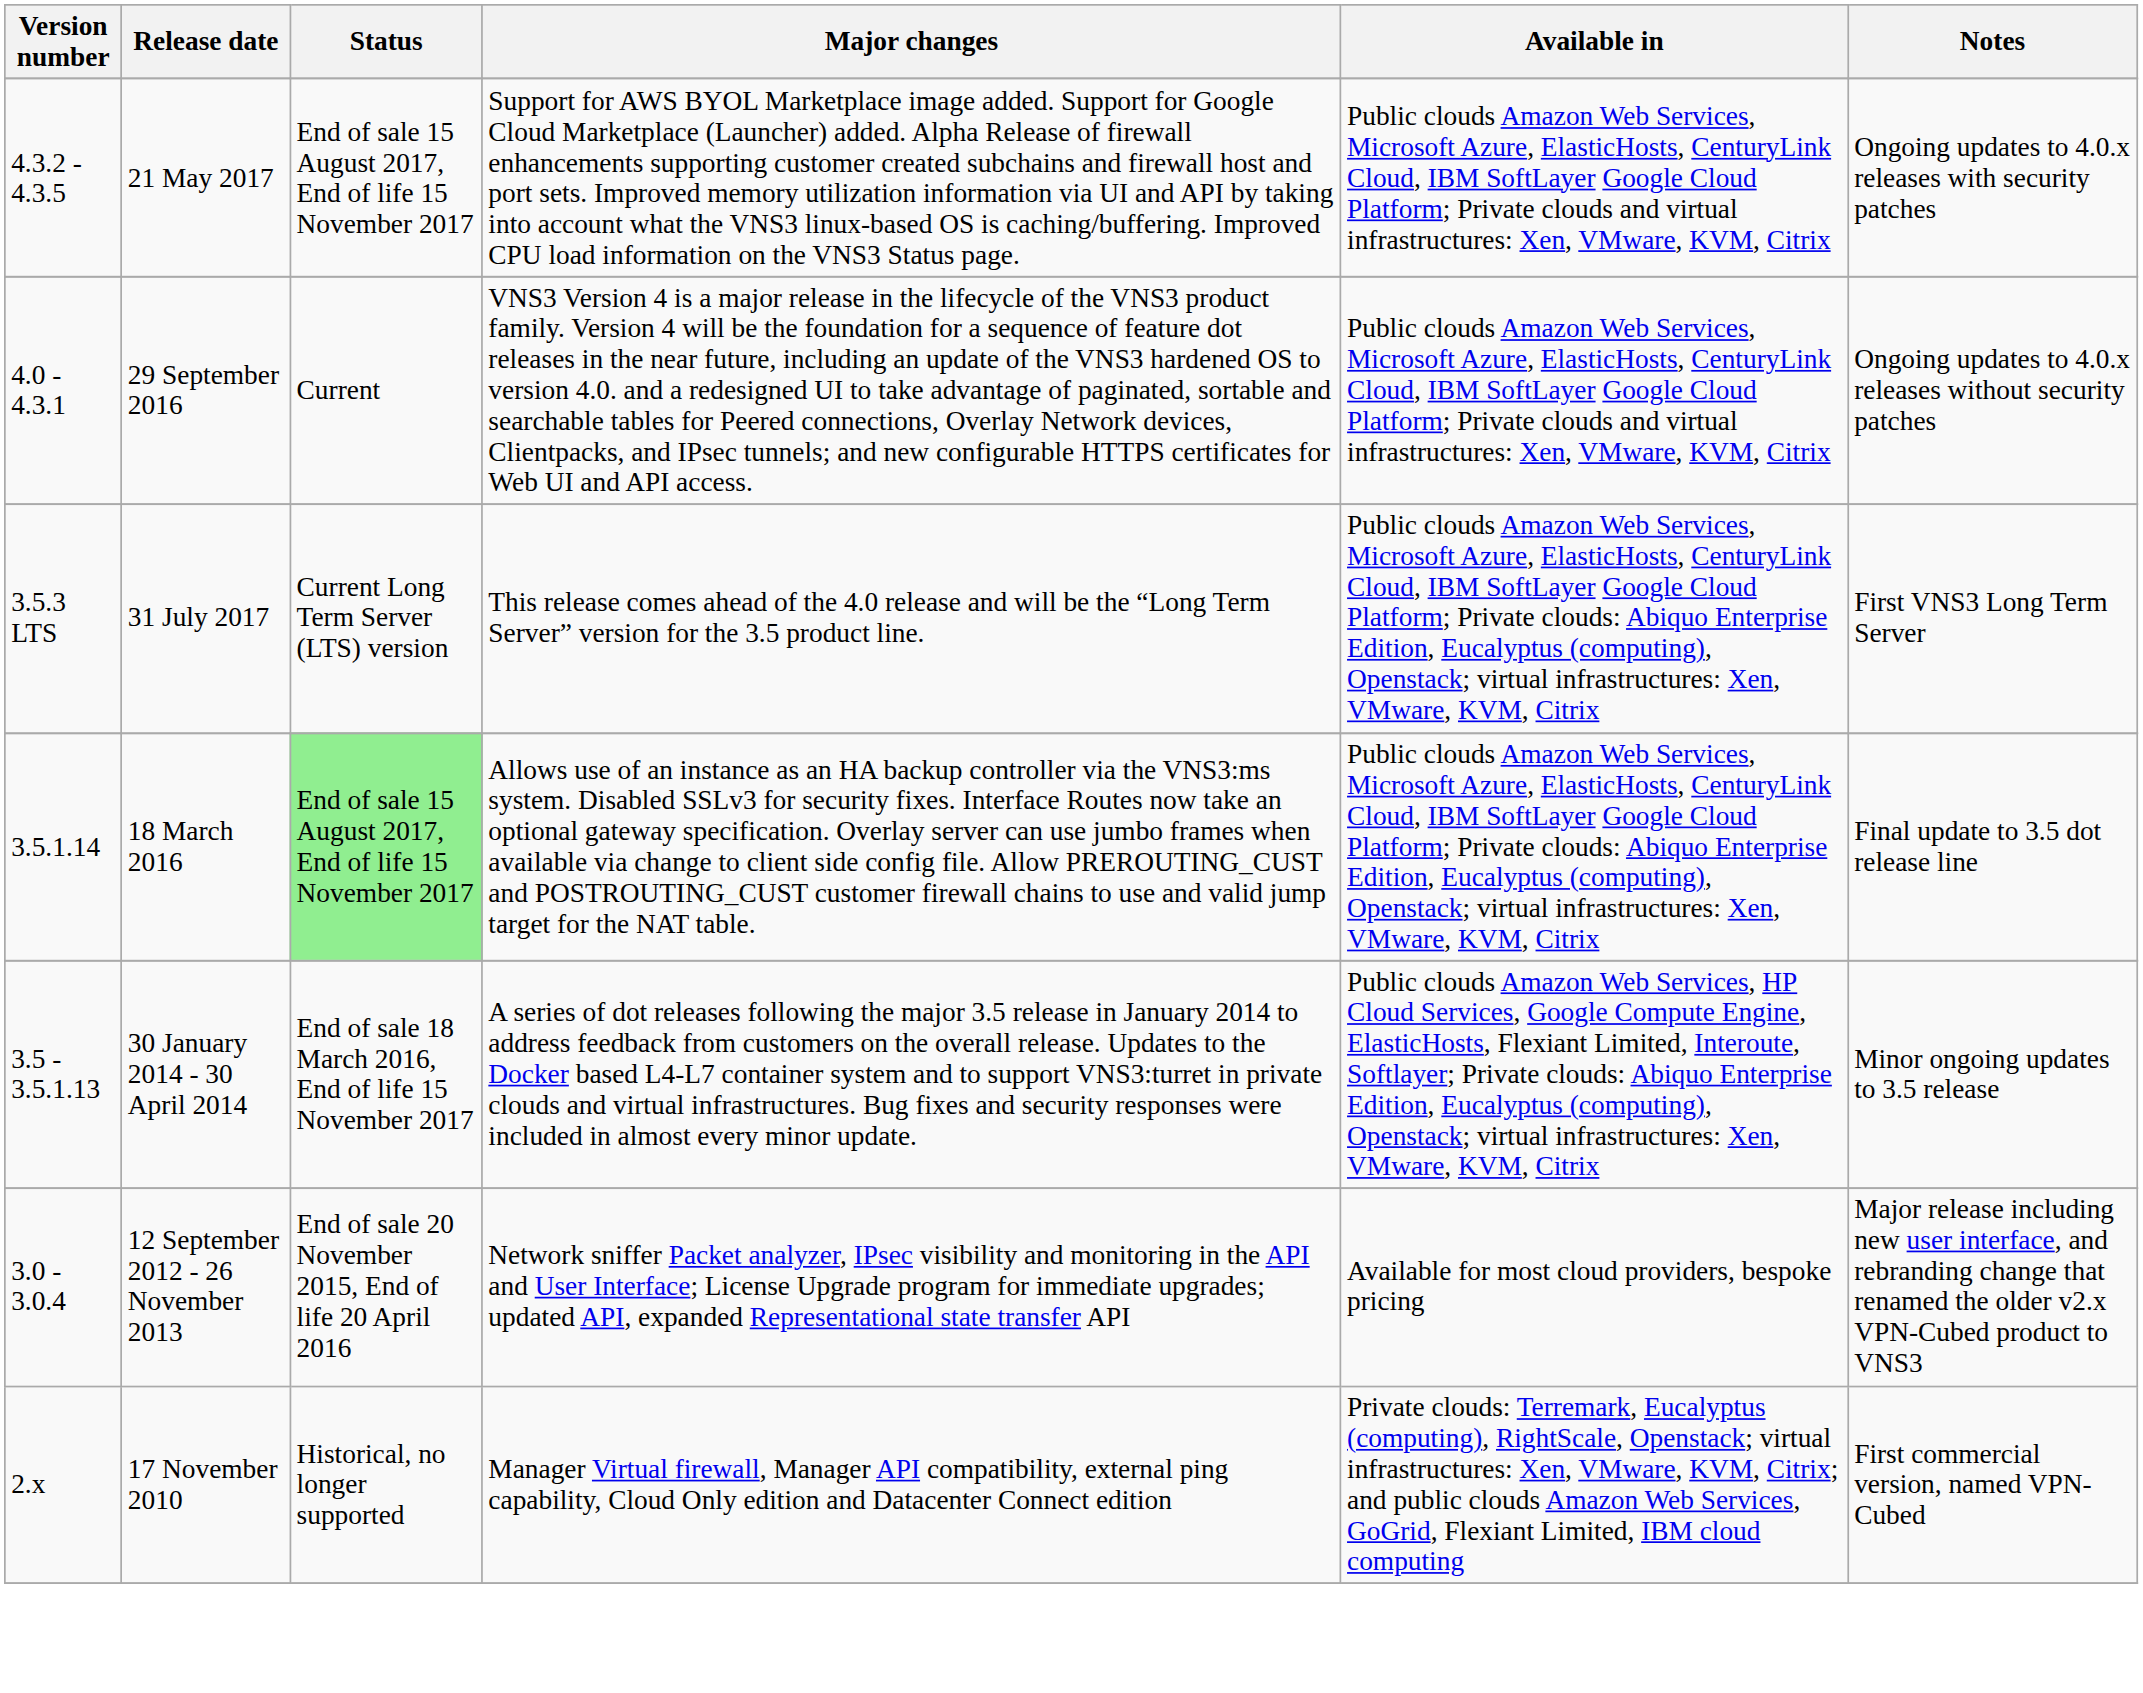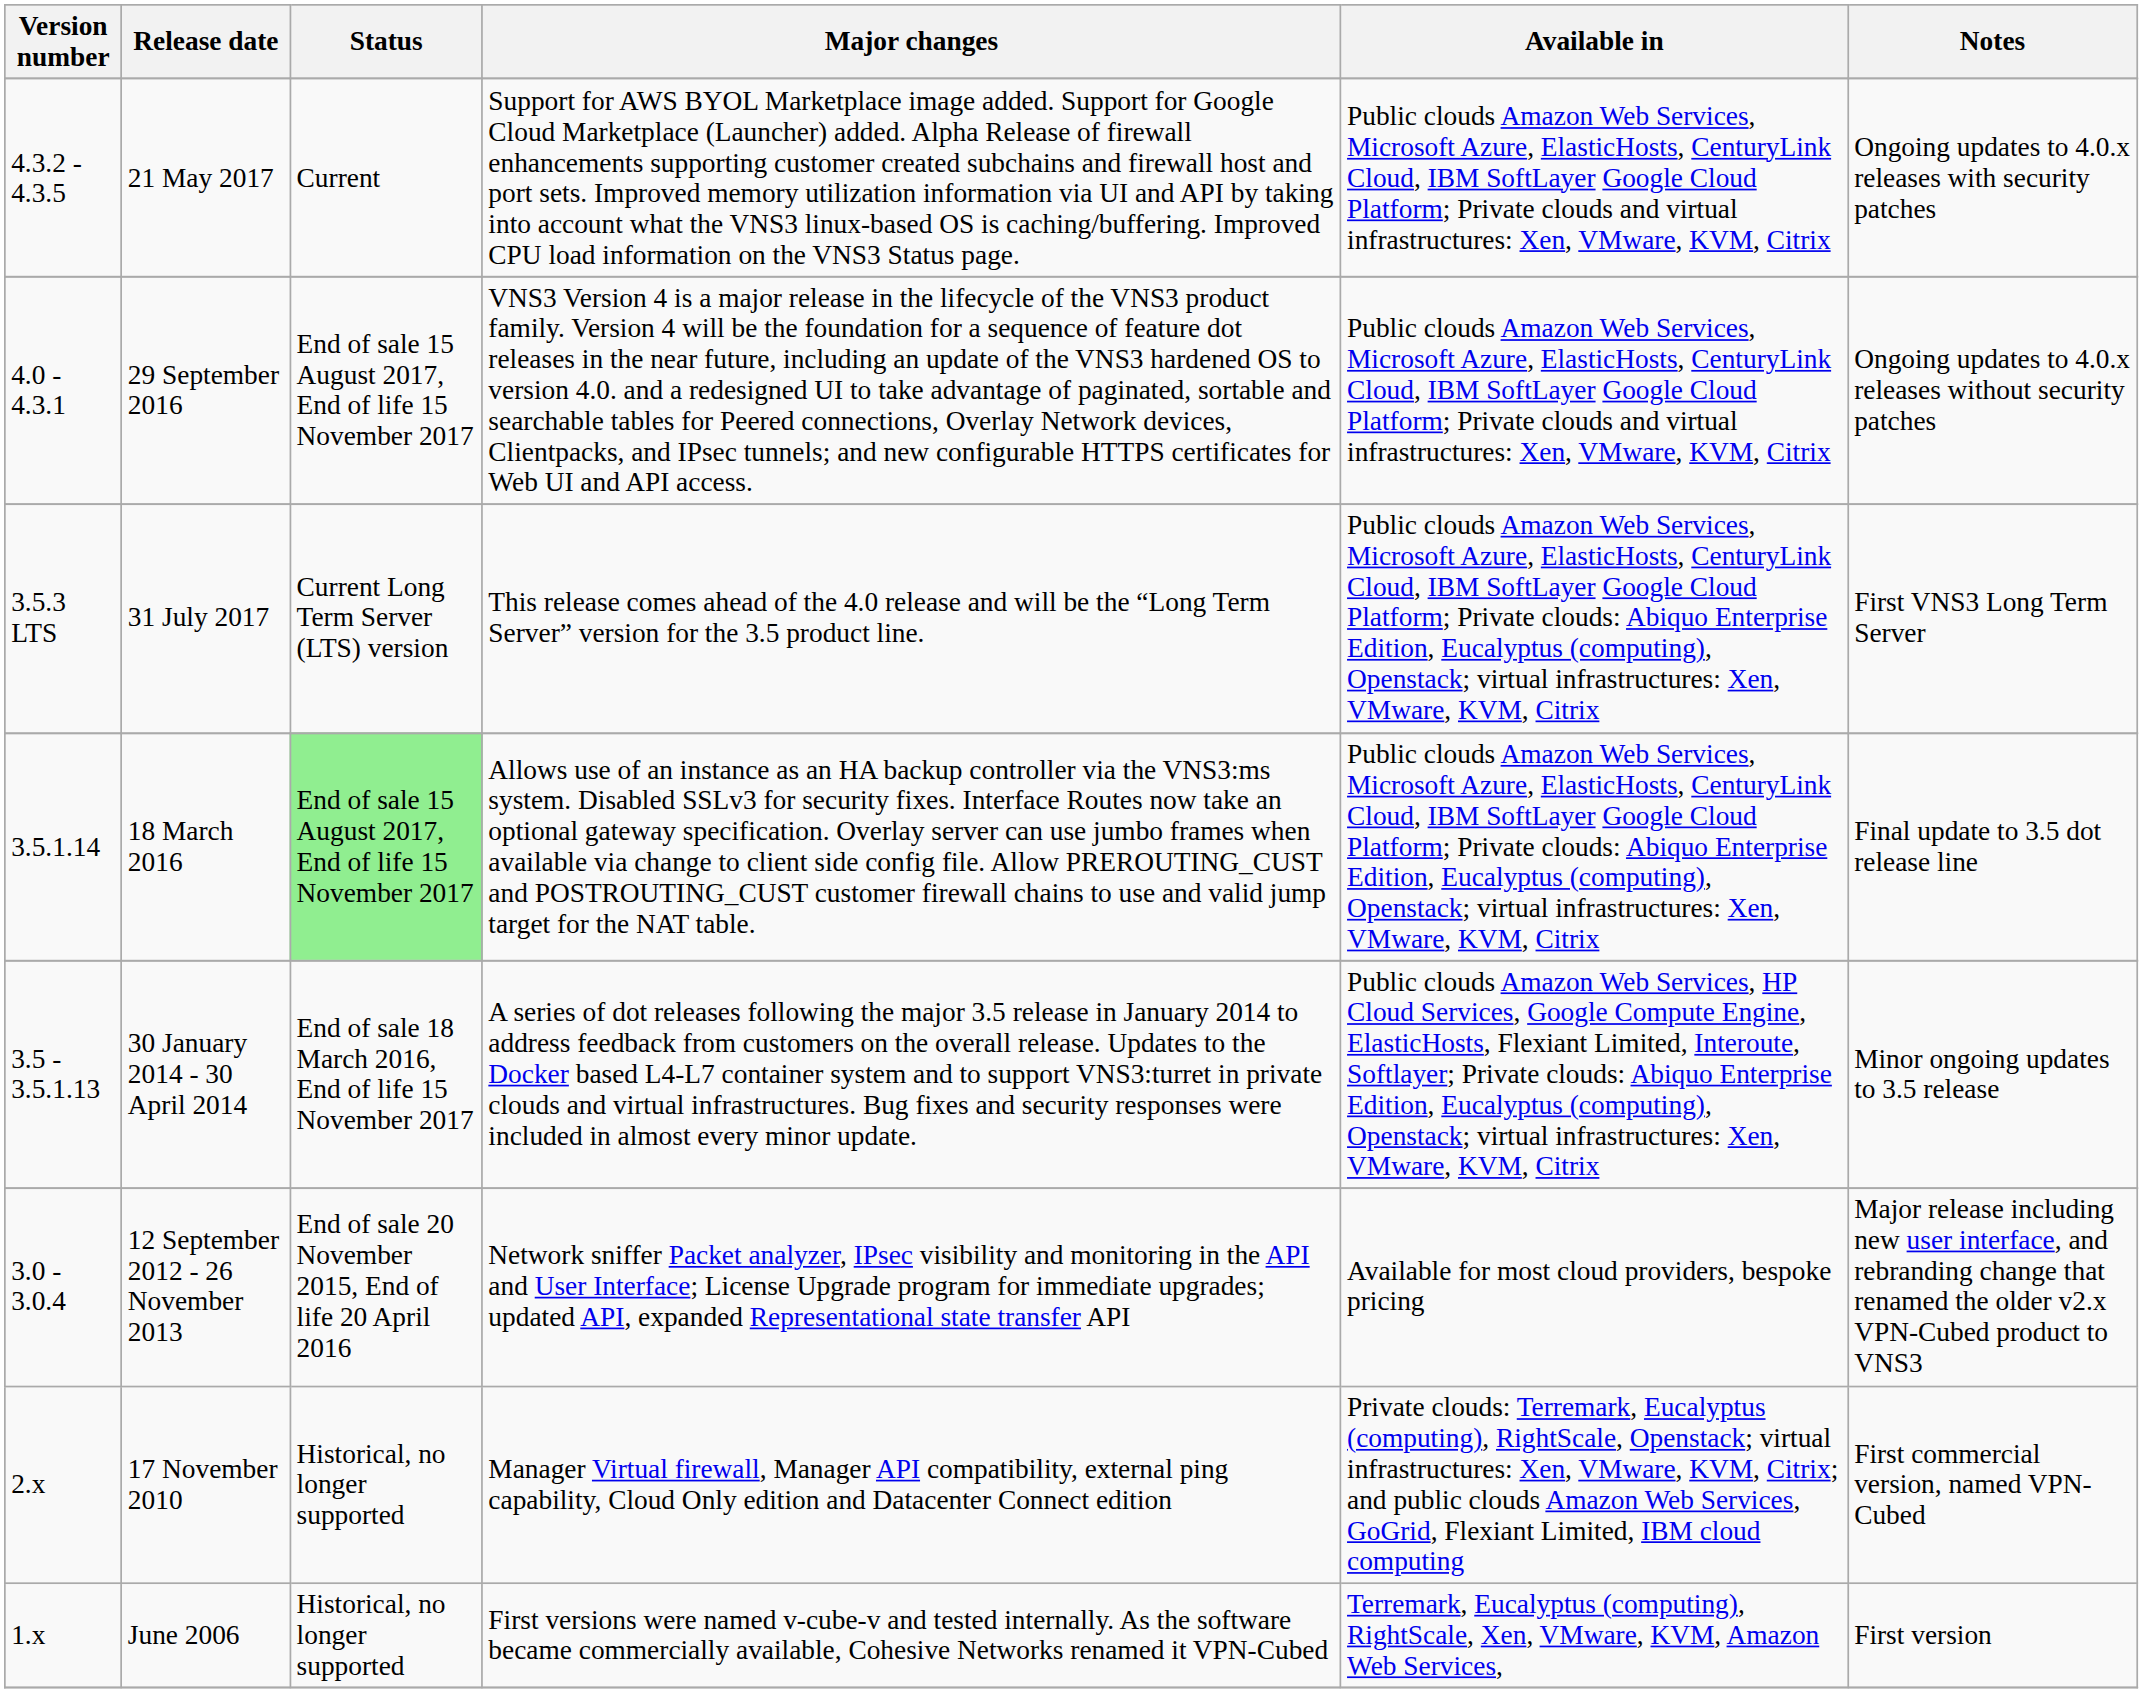21 May 2017 | Status: End of sale 15 August 2017, End of life 15 November 2017 -> Current
29 September 2016 | Status: Current -> End of sale 15 August 2017, End of life 15 November 2017
+ row: 1.x | June 2006 | Historical, no longer supported | First versions were named v-cube-v and tested internally. As the software became commercially available, Cohesive Networks renamed it VPN-Cubed | Terremark, Eucalyptus (computing), RightScale, Xen, VMware, KVM, Amazon Web Services, | First version
